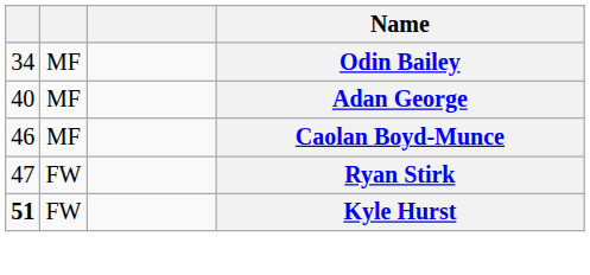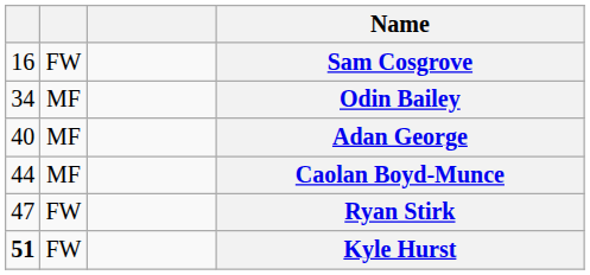+ row: 16 | FW | Sam Cosgrove
Caolan Boyd-Munce | column 1: 46 -> 44
